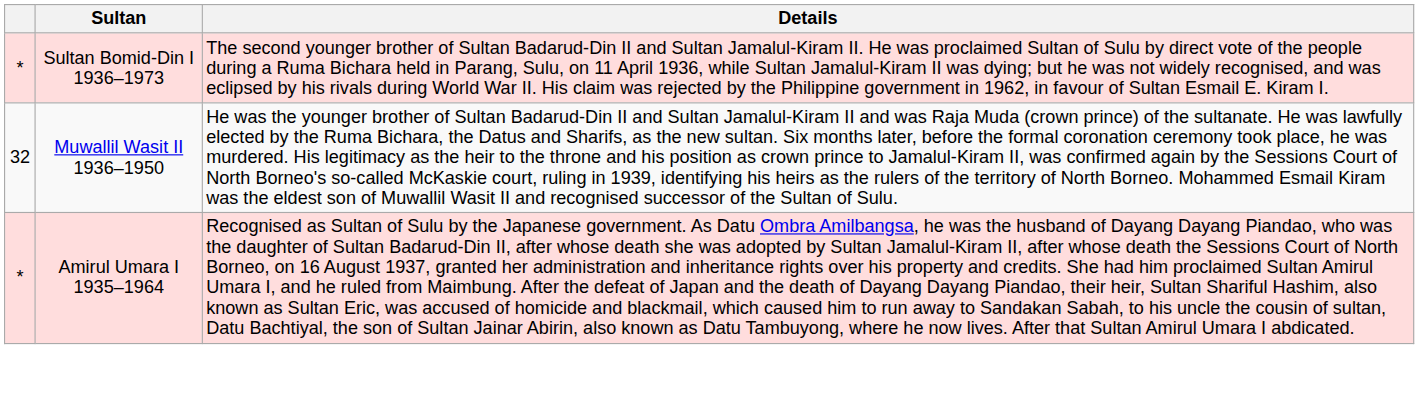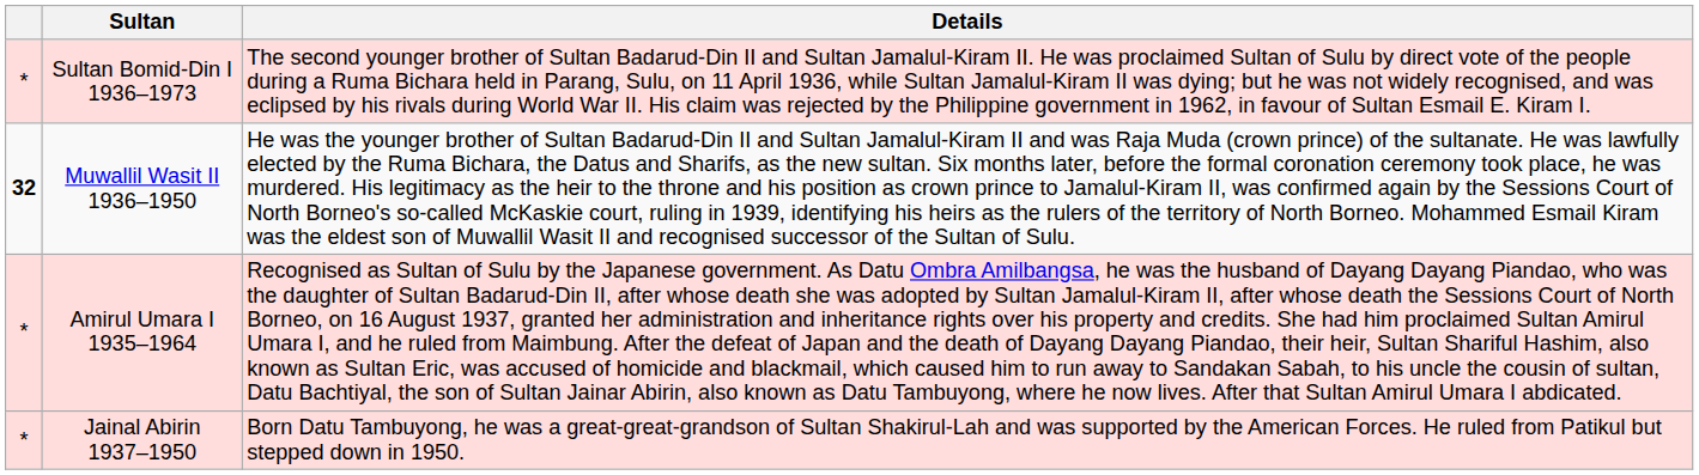Muwallil Wasit II 1936–1950 | column 1: normal -> bold
+ row: * | Jainal Abirin 1937–1950 | Born Datu Tambuyong, he was a great-great-grandson of Sultan Shakirul-Lah and was supported by the American Forces. He ruled from Patikul but stepped down in 1950.
